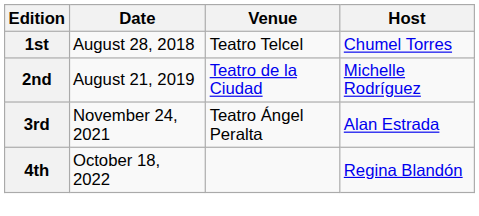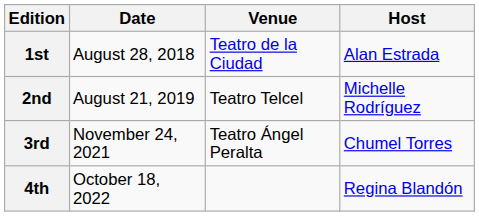1st | Venue: Teatro Telcel -> Teatro de la Ciudad
1st | Host: Chumel Torres -> Alan Estrada
2nd | Venue: Teatro de la Ciudad -> Teatro Telcel
3rd | Host: Alan Estrada -> Chumel Torres
